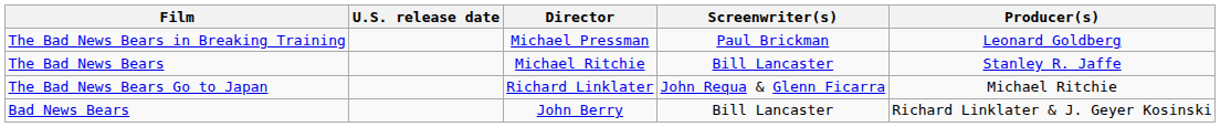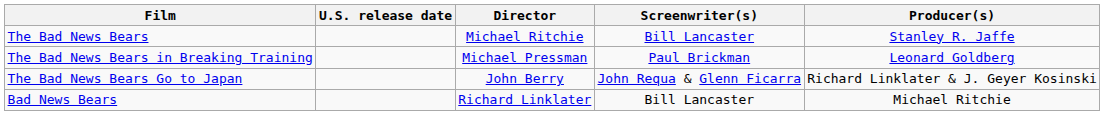rows swapped: The Bad News Bears <-> The Bad News Bears in Breaking Training
The Bad News Bears Go to Japan | Director: Richard Linklater -> John Berry
The Bad News Bears Go to Japan | Producer(s): Michael Ritchie -> Richard Linklater & J. Geyer Kosinski
Bad News Bears | Director: John Berry -> Richard Linklater
Bad News Bears | Producer(s): Richard Linklater & J. Geyer Kosinski -> Michael Ritchie
